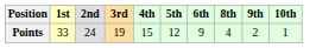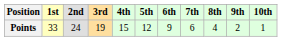+ column: 7th | 6
